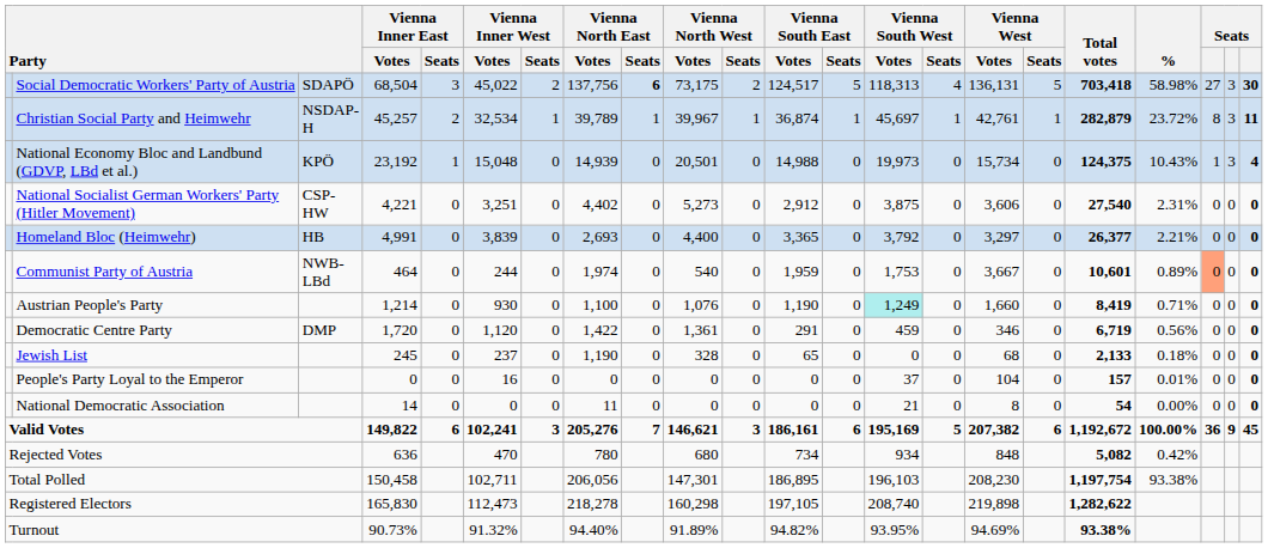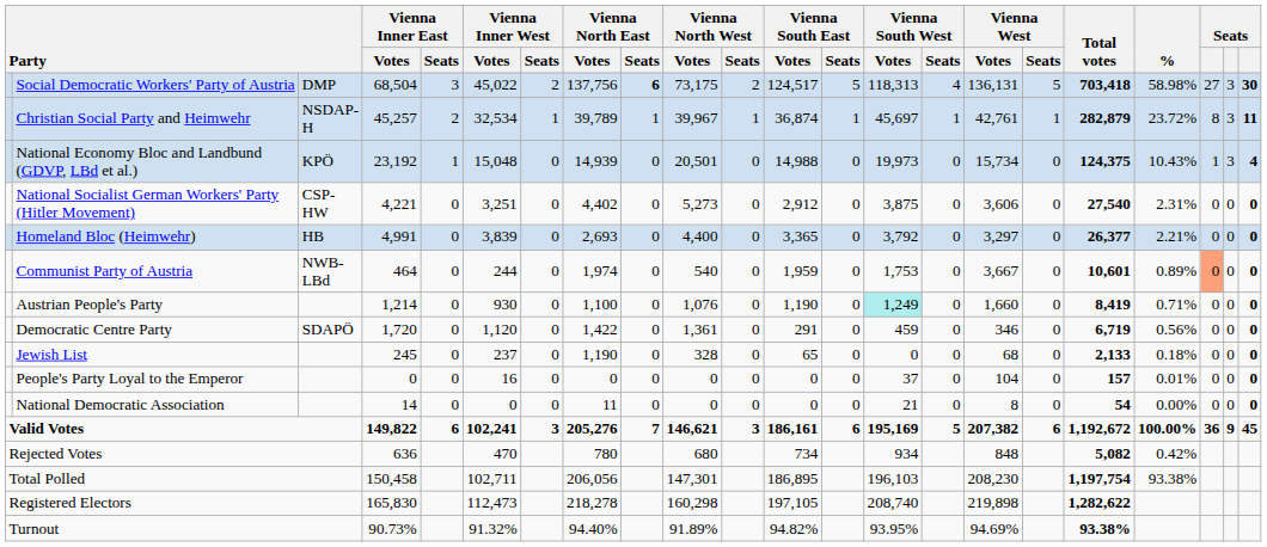Social Democratic Workers' Party of Austria | column 3: SDAPÖ -> DMP
Democratic Centre Party | column 3: DMP -> SDAPÖ
